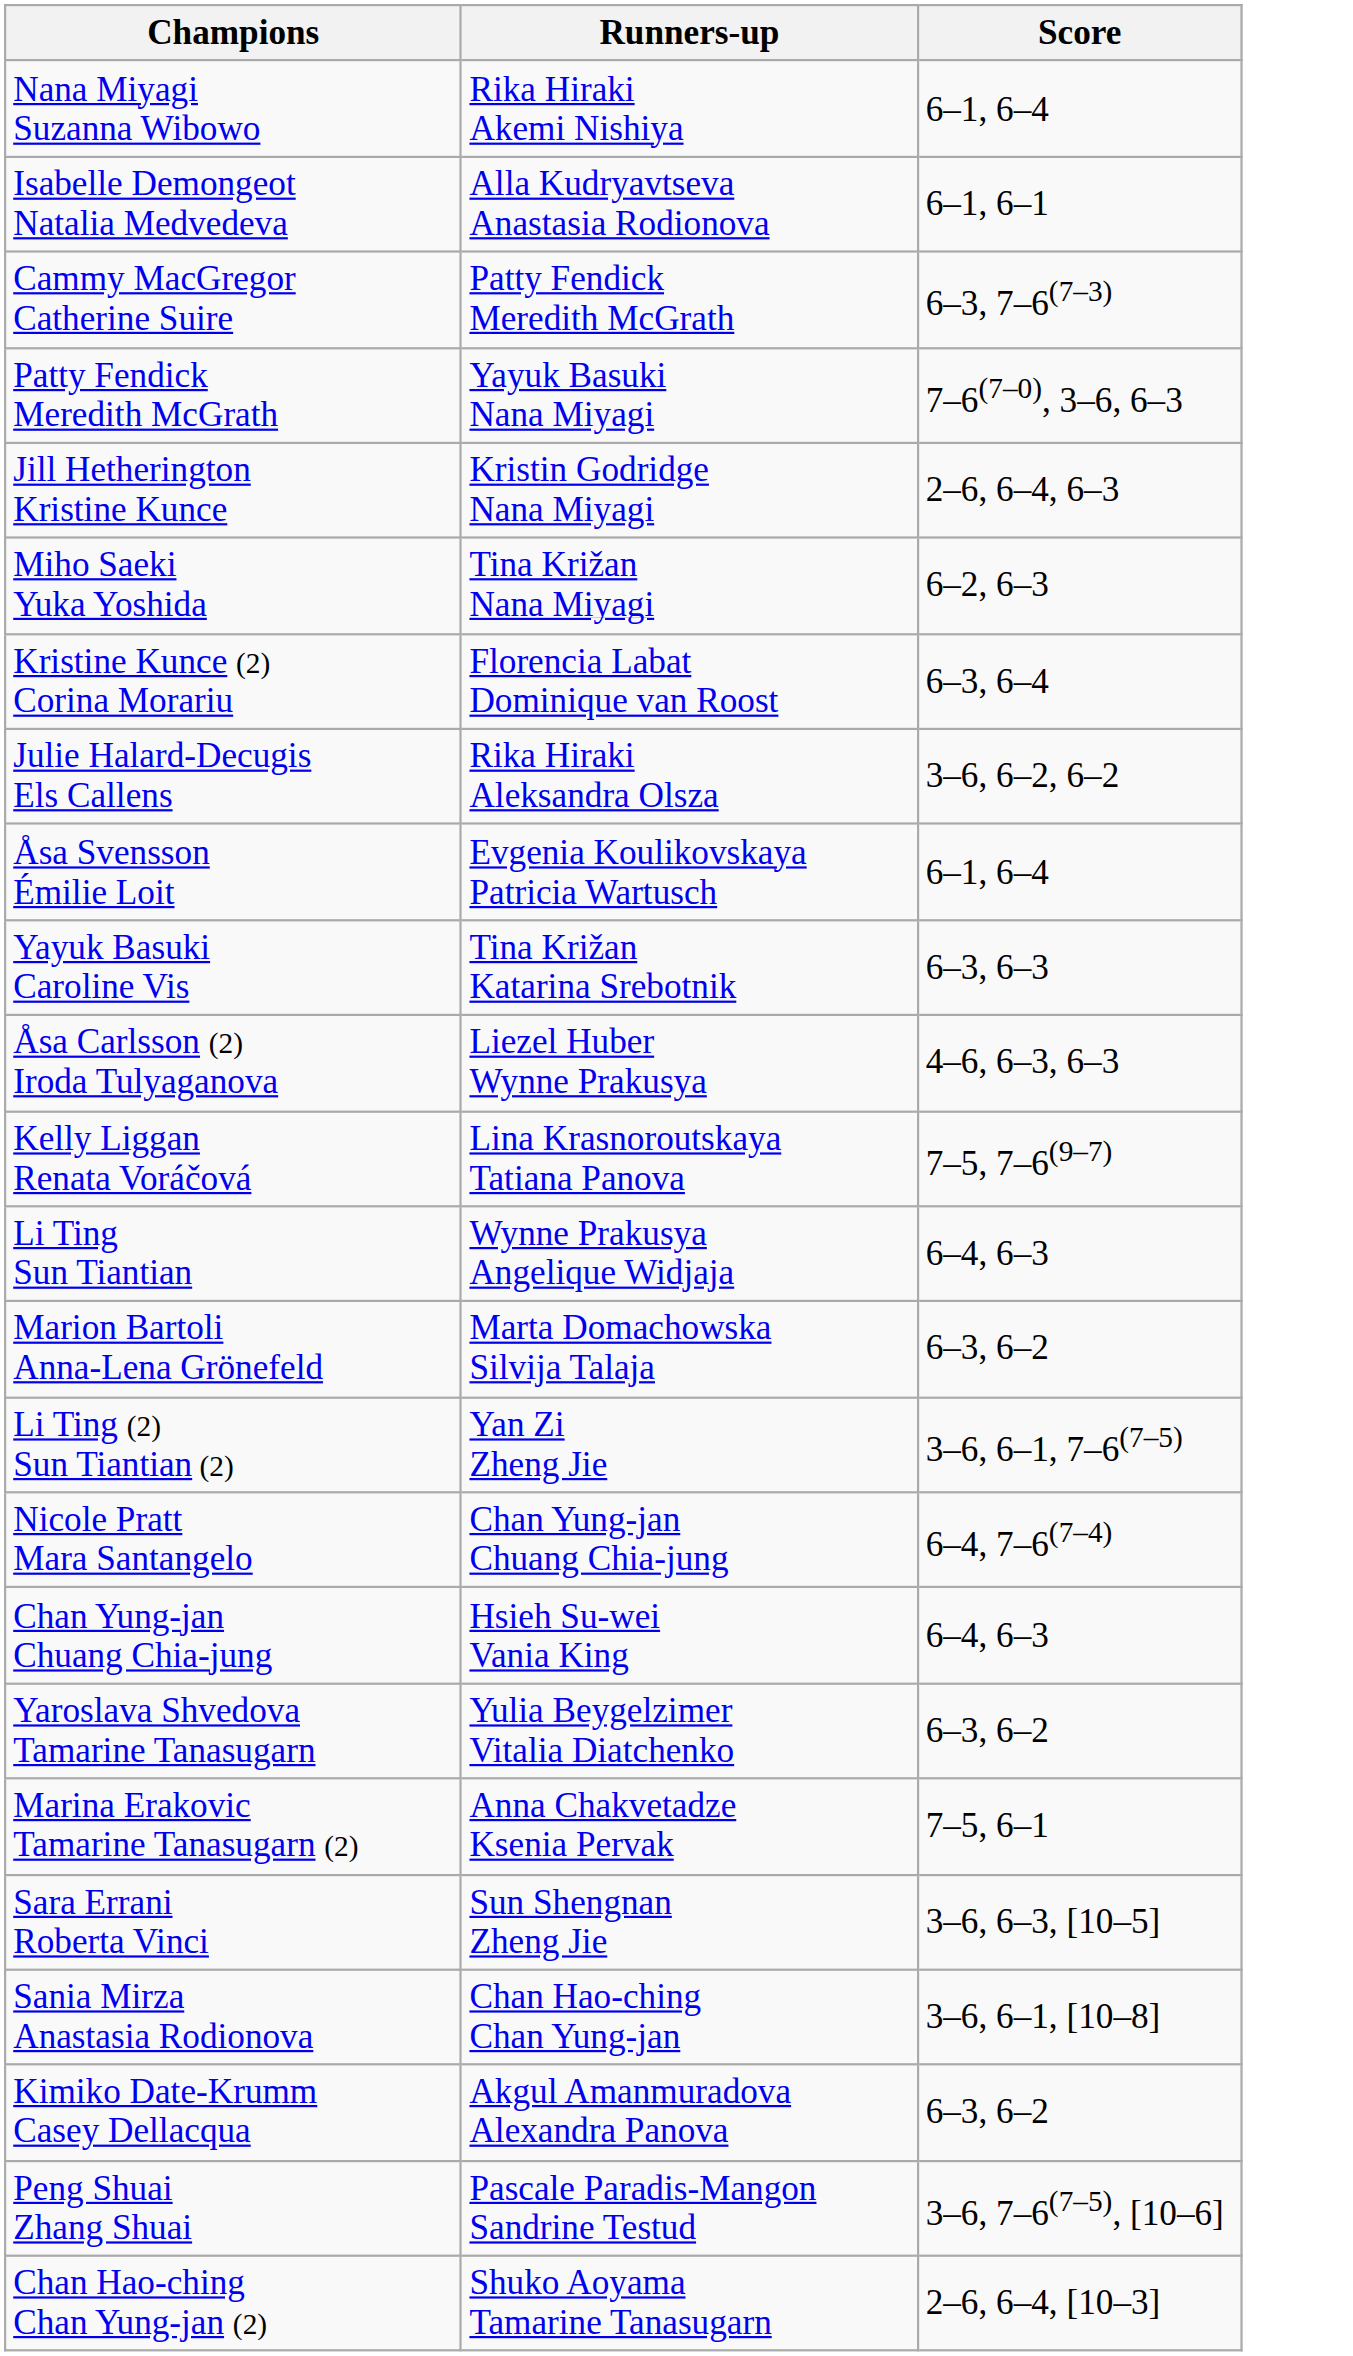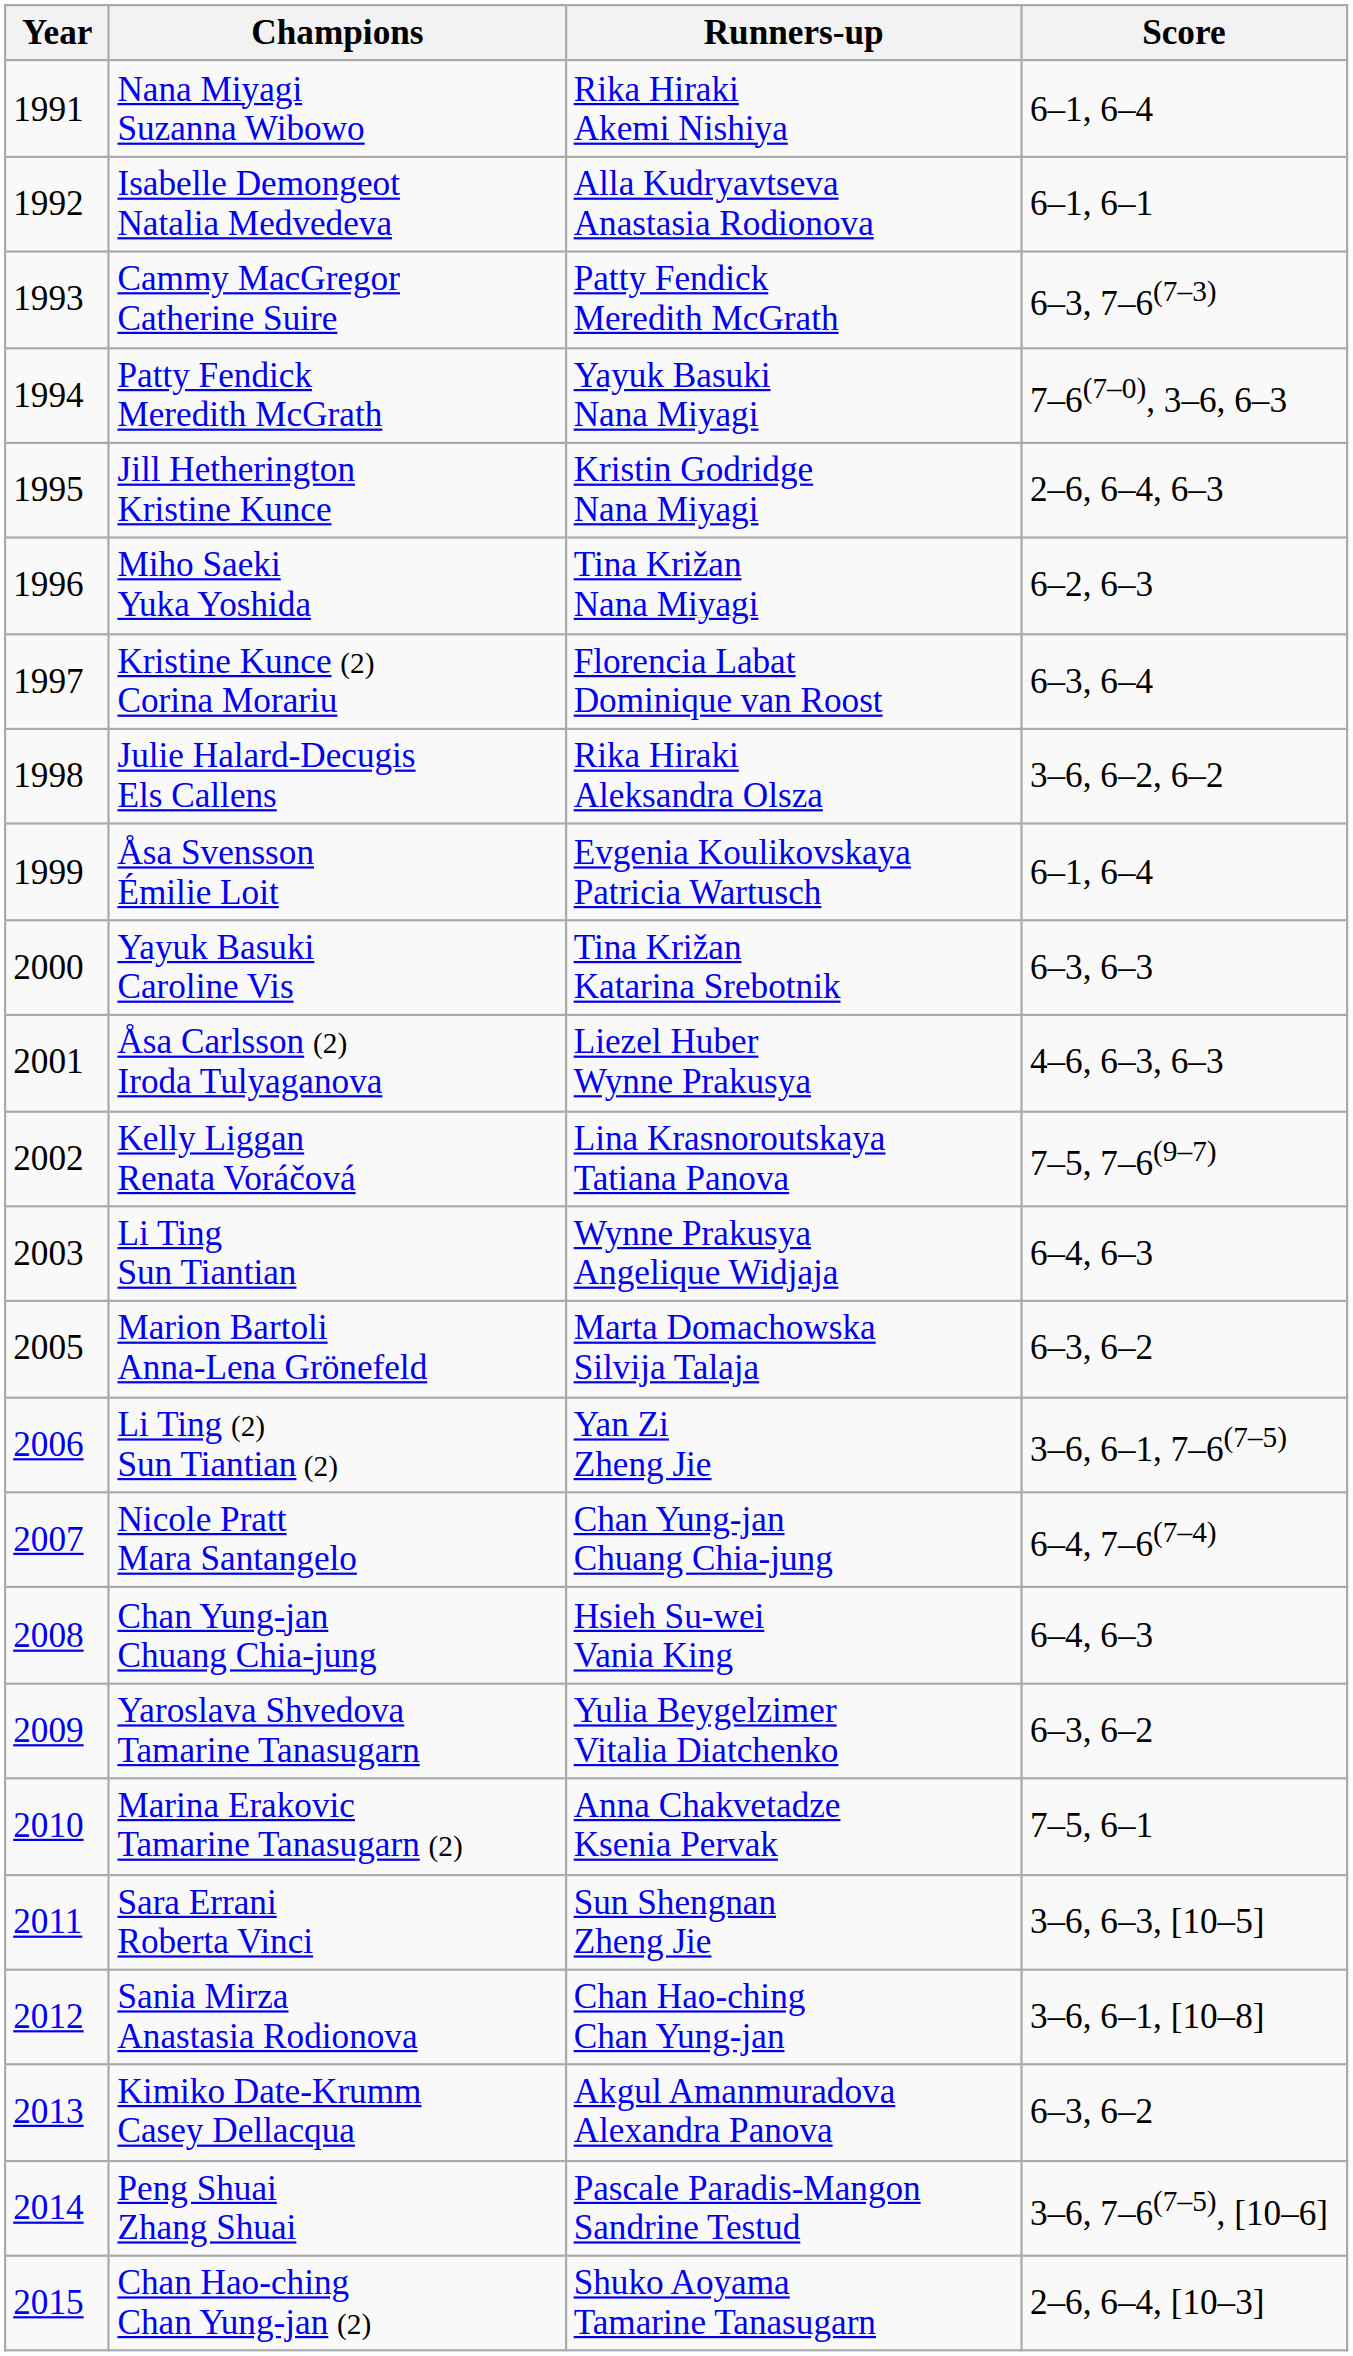+ column: Year | 1991 | 1992 | 1993 | 1994 | 1995 | 1996 | 1997 | 1998 | 1999 | 2000 | 2001 | 2002 | 2003 | 2005 | 2006 | 2007 | 2008 | 2009 | 2010 | 2011 | 2012 | 2013 | 2014 | 2015
